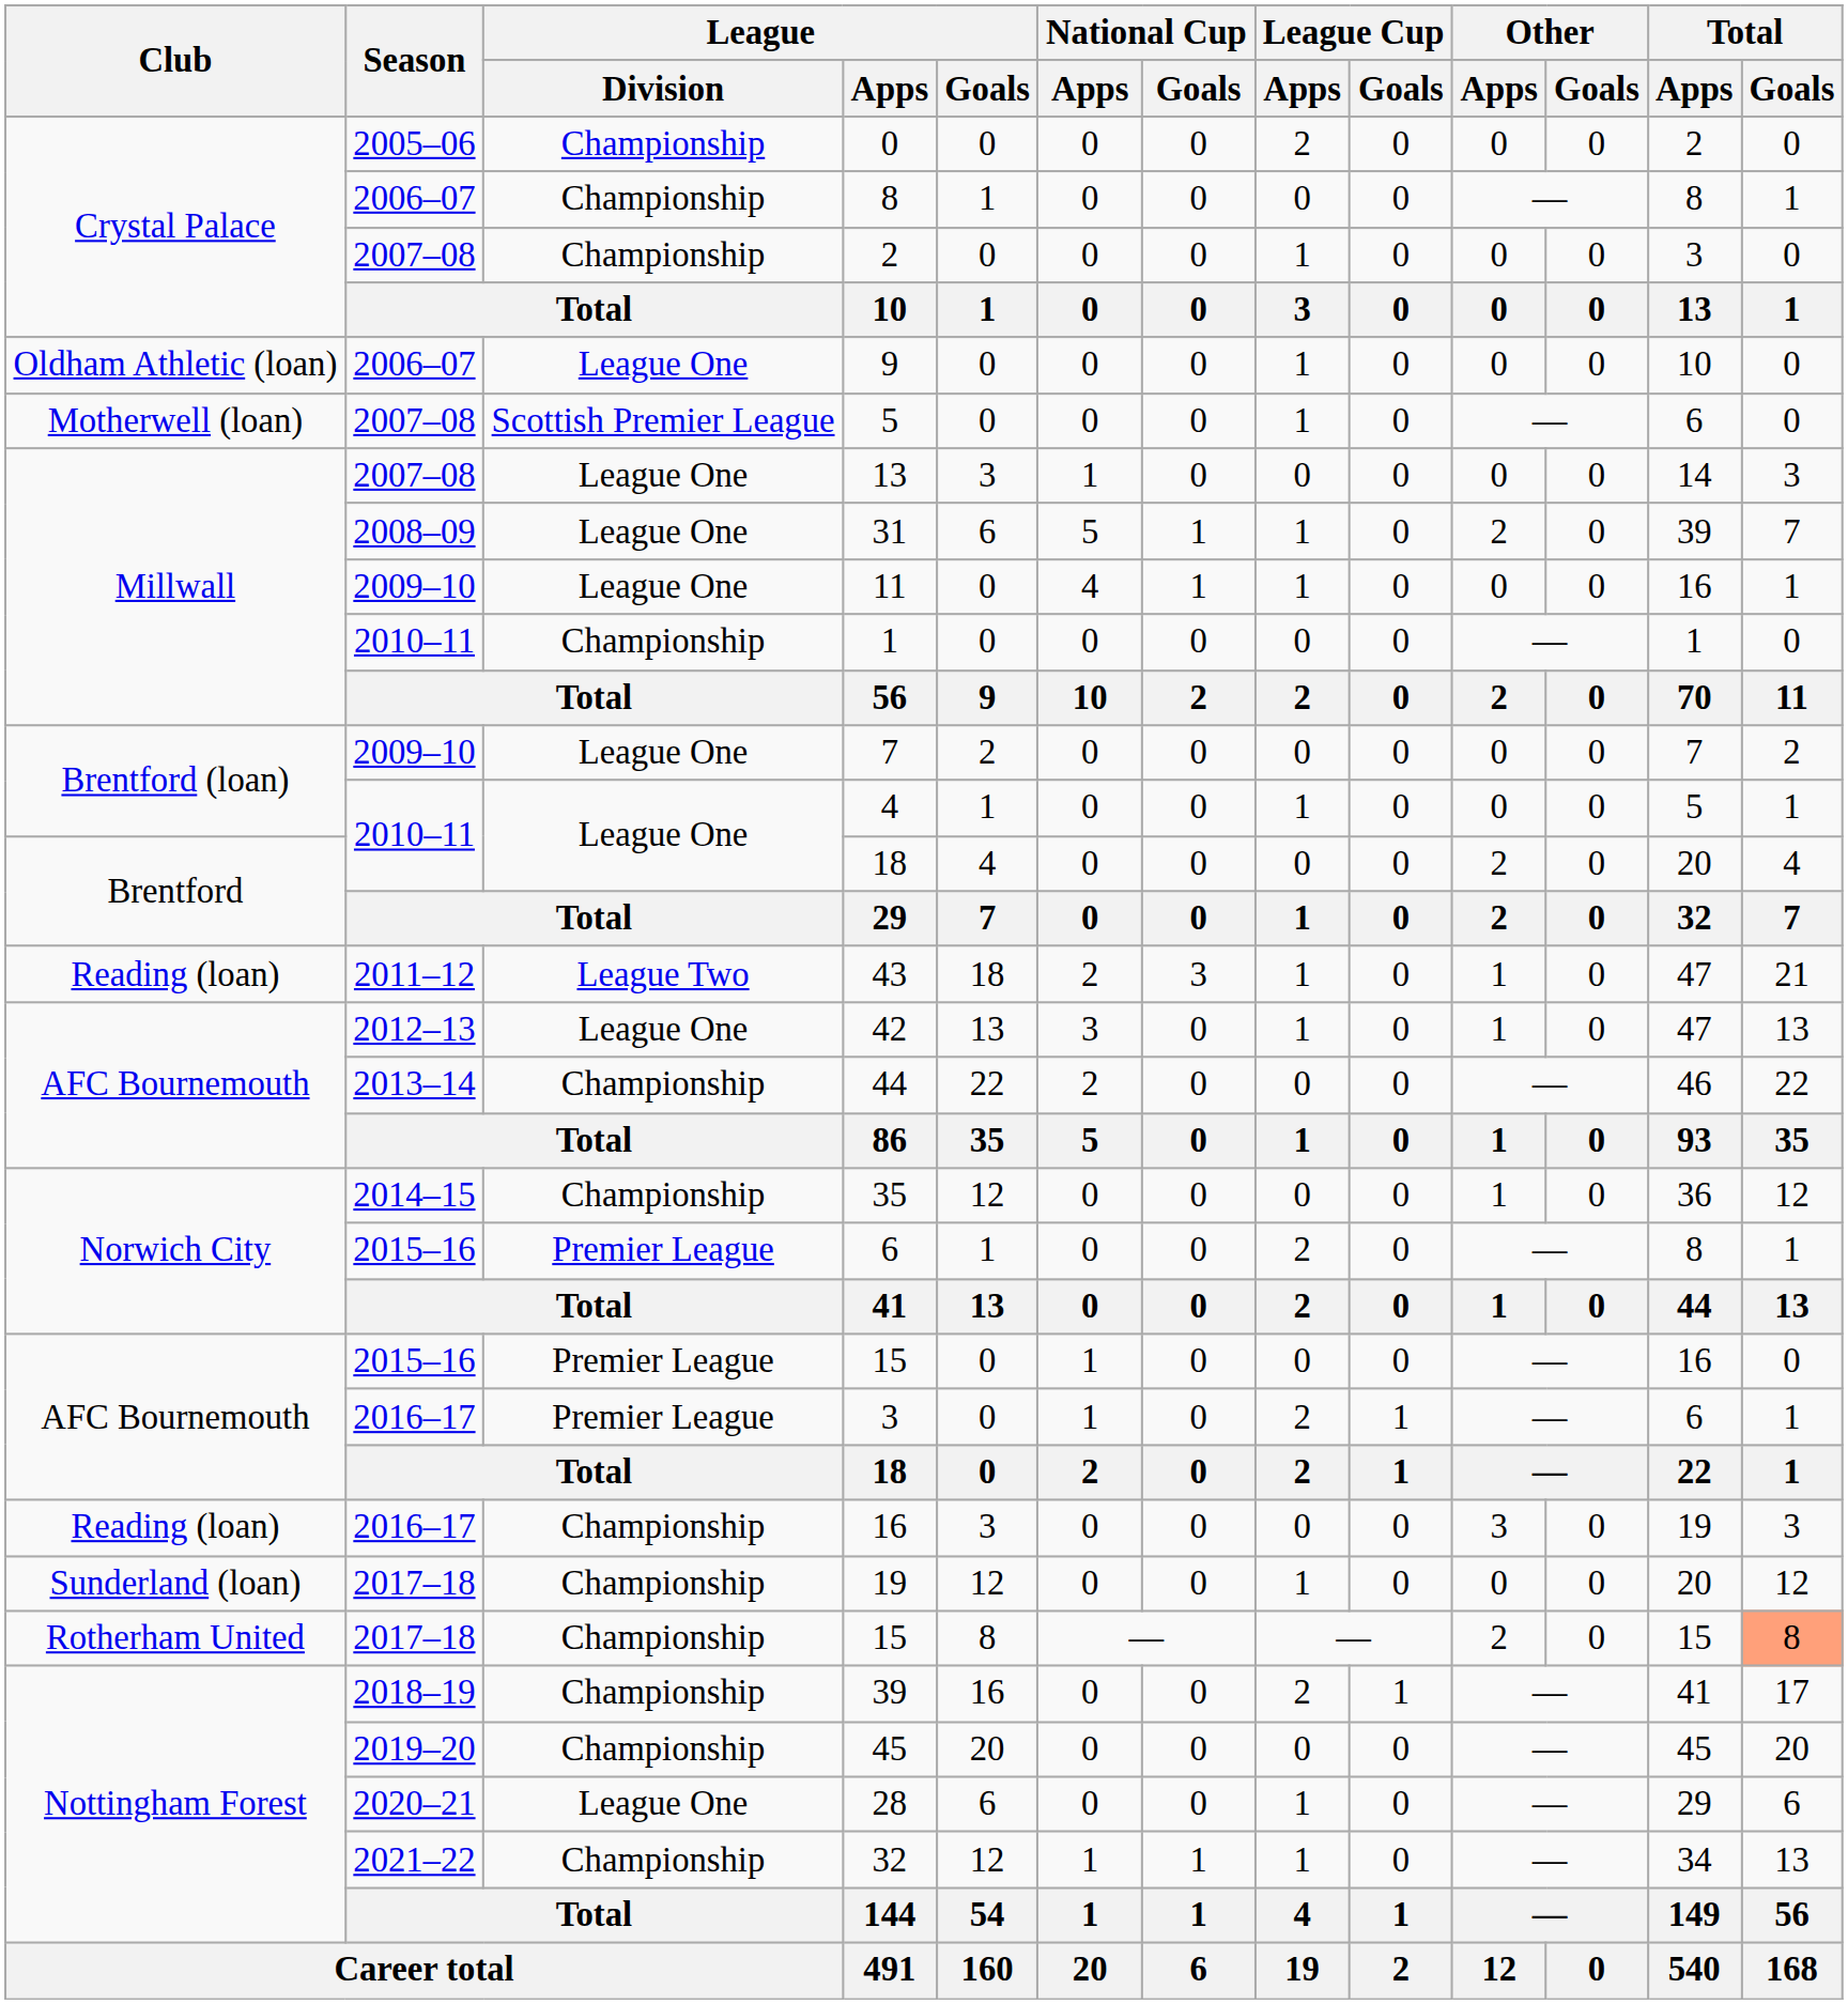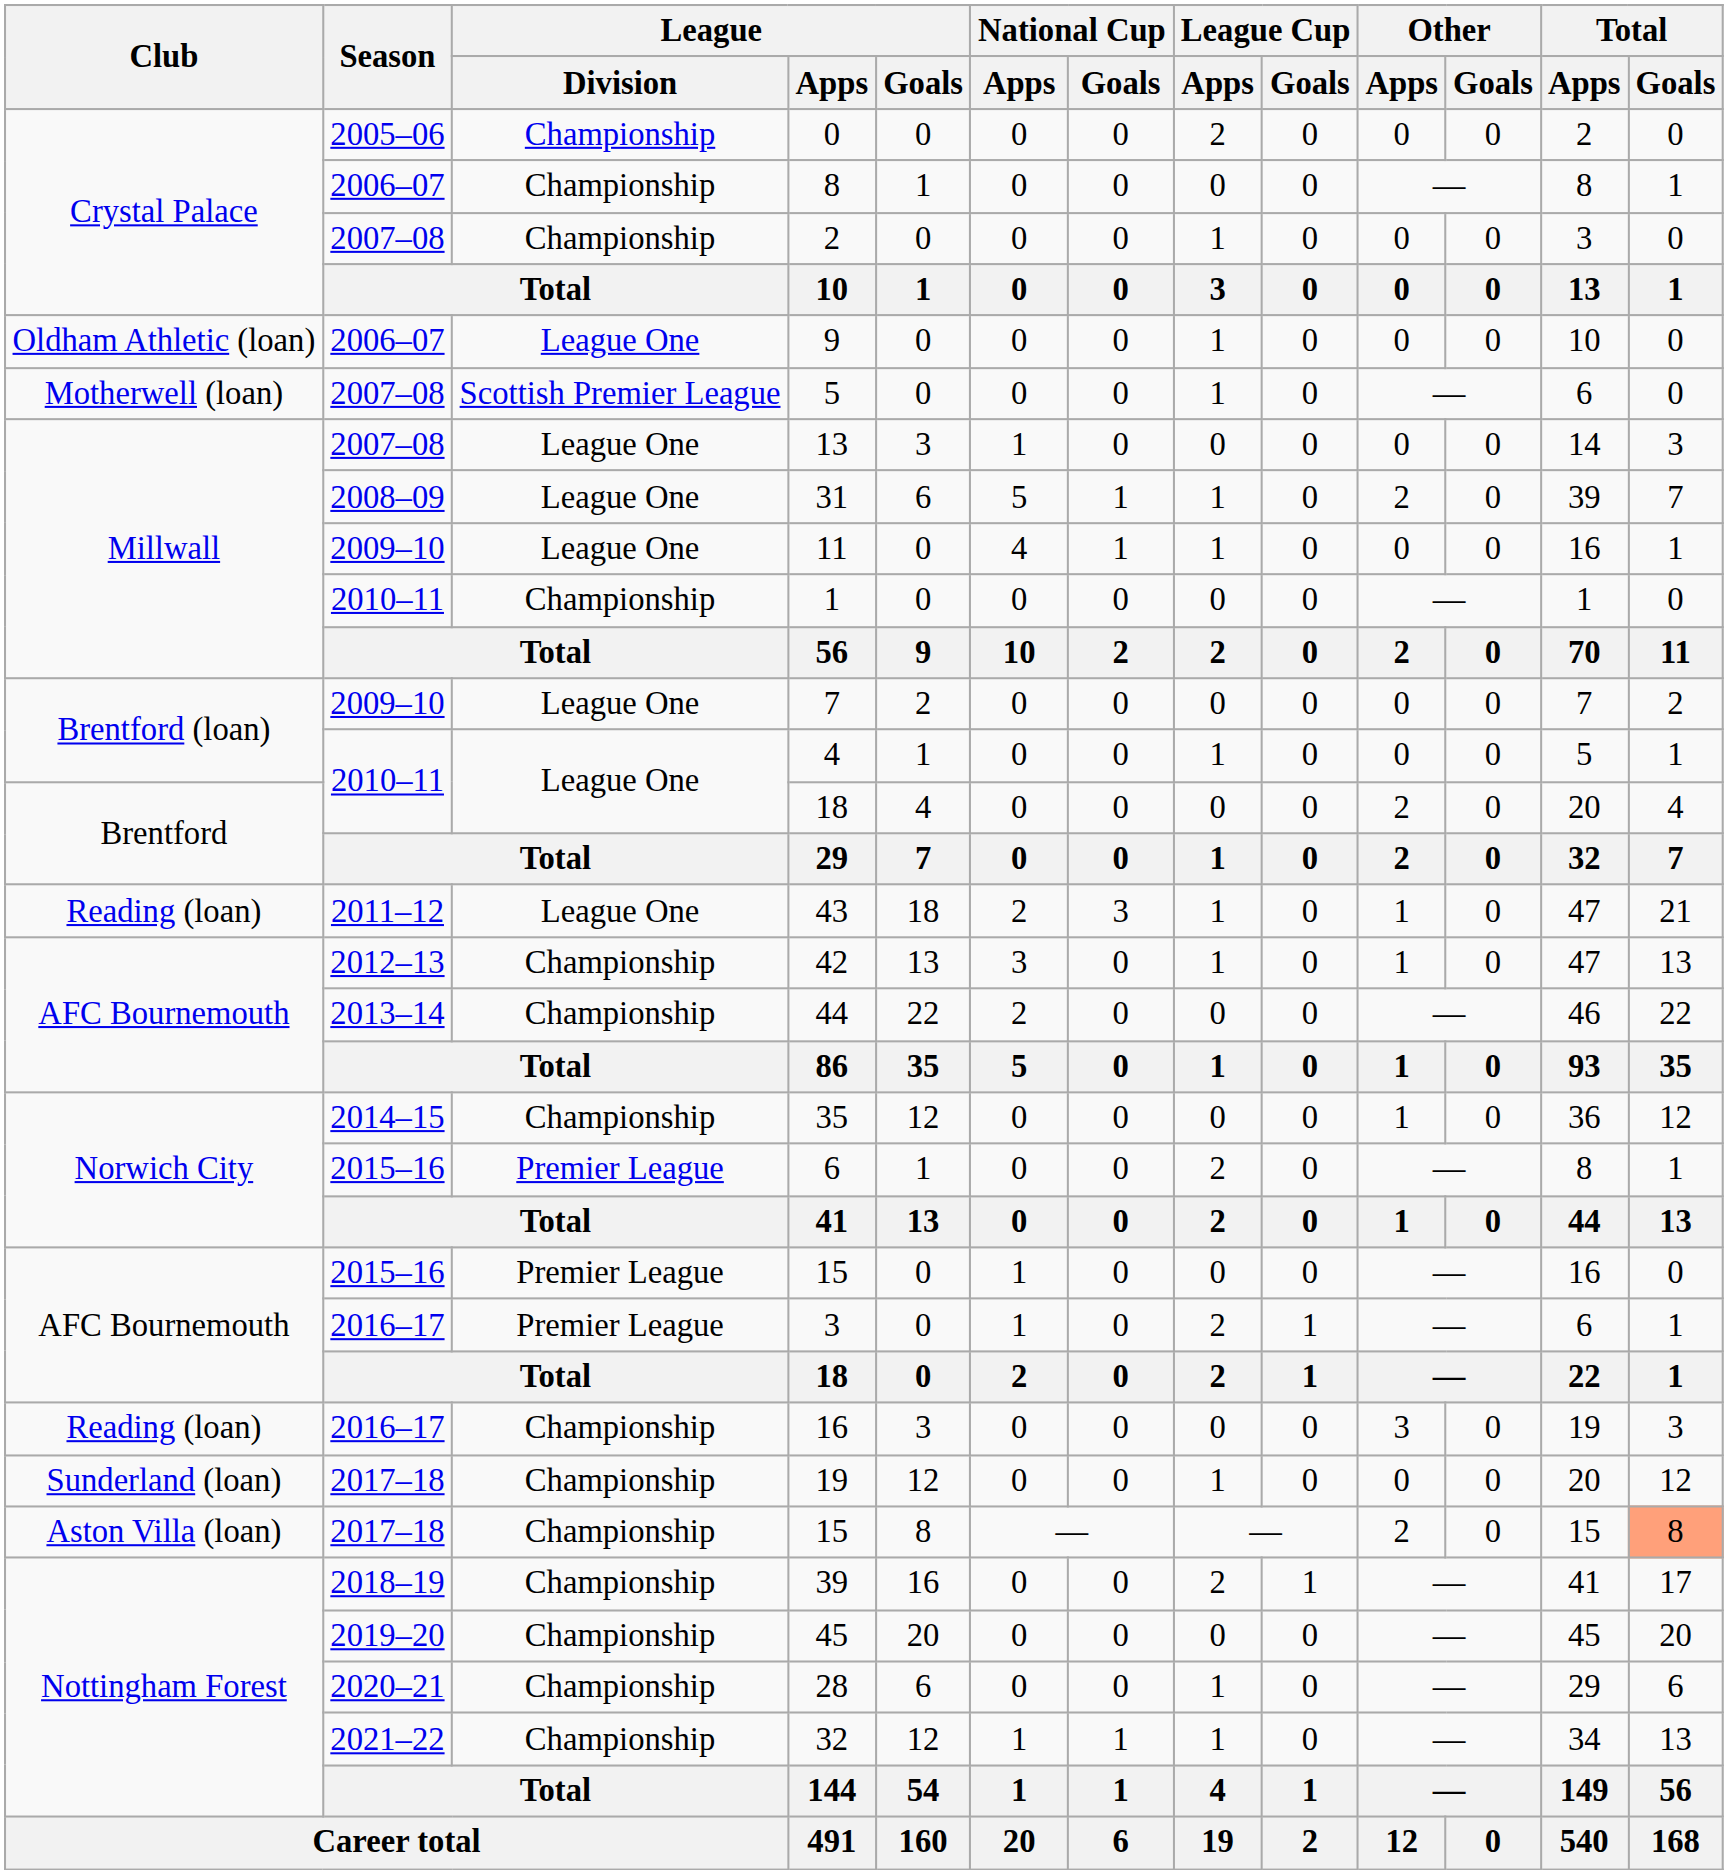43 | League / Division: League Two -> League One
42 | League / Division: League One -> Championship
2017–18 / 15 | Club: Rotherham United -> Aston Villa (loan)
28 | League / Division: League One -> Championship
